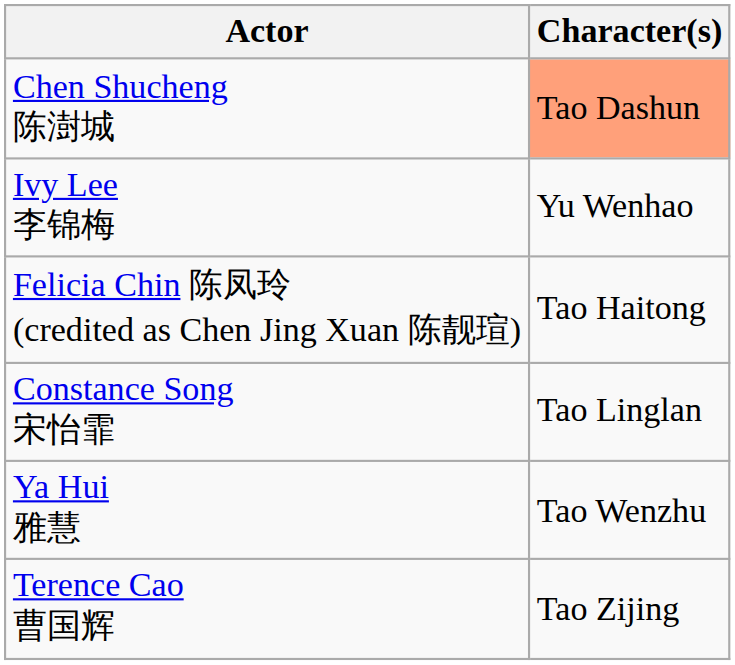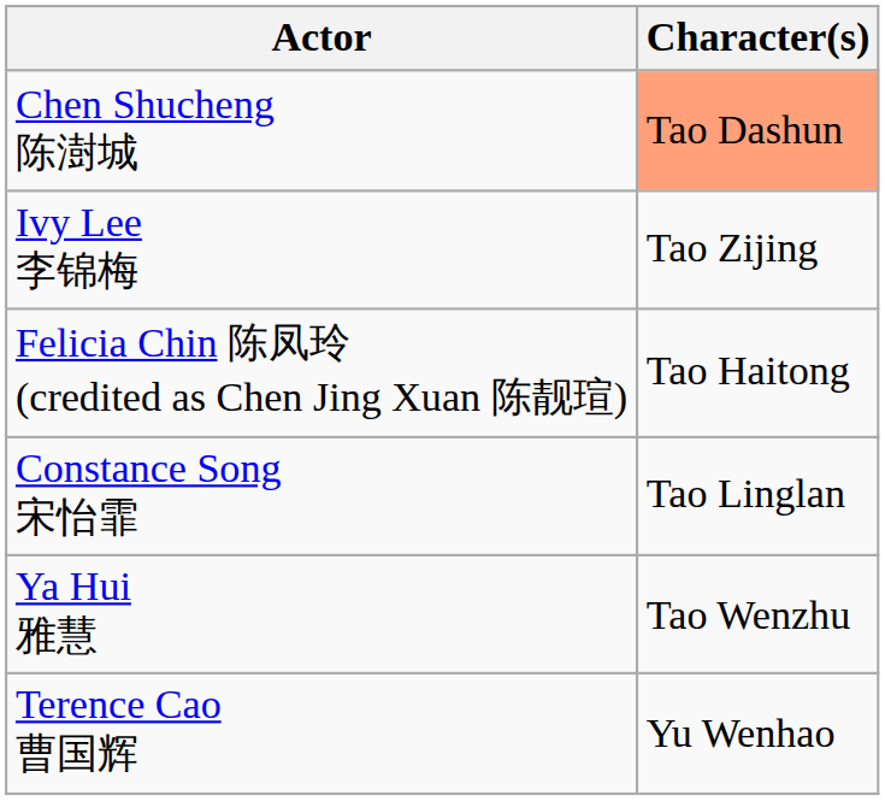Ivy Lee 李锦梅 | Character(s): Yu Wenhao -> Tao Zijing
Terence Cao 曹国辉 | Character(s): Tao Zijing -> Yu Wenhao
